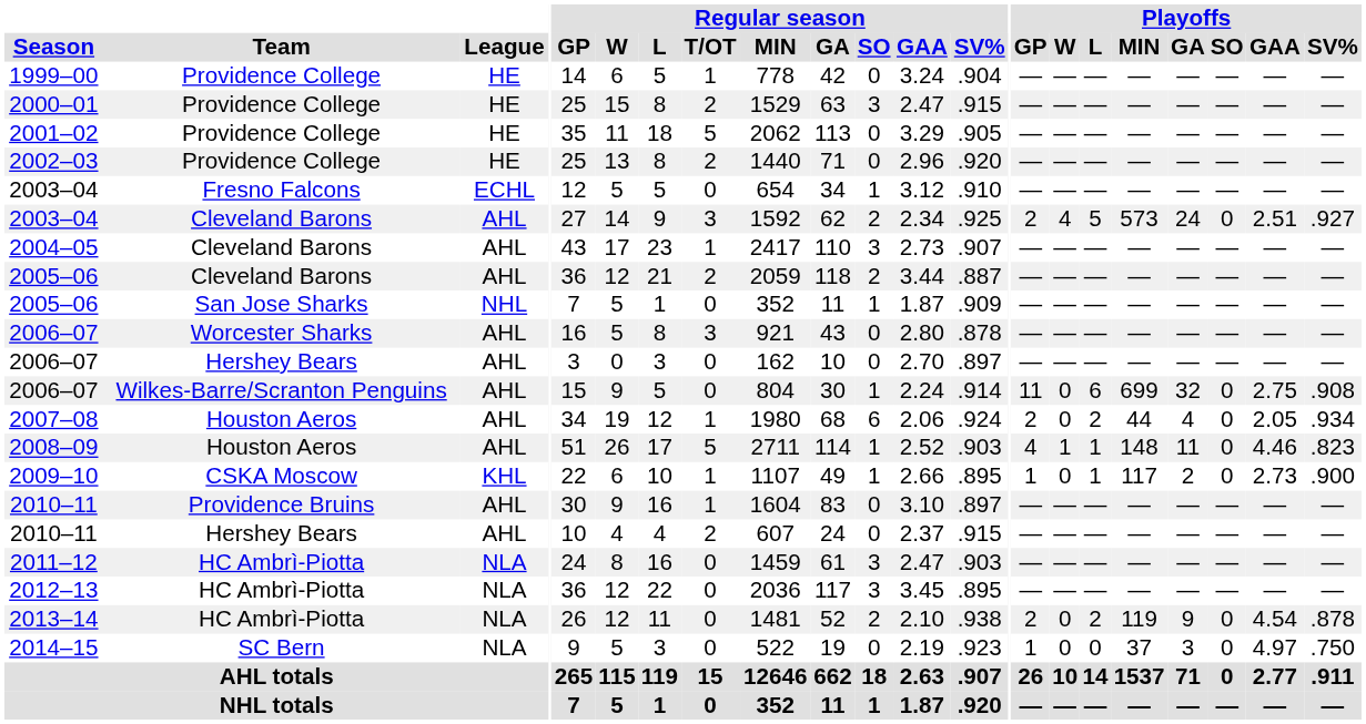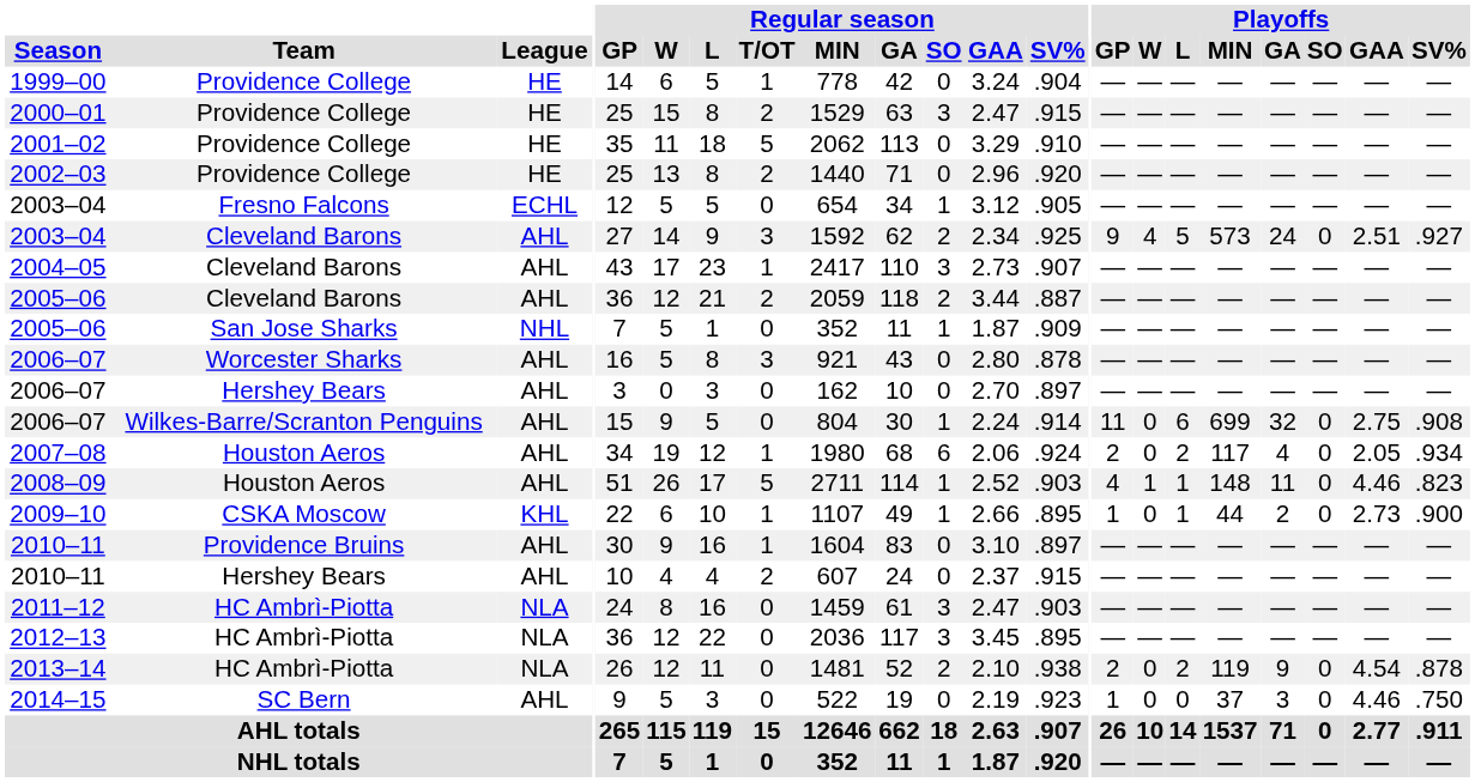2001–02 | Regular season / SV%: .905 -> .910
2003–04 / Fresno Falcons | Regular season / SV%: .910 -> .905
2003–04 / Cleveland Barons | Playoffs / GP: 2 -> 9
2007–08 | Playoffs / MIN: 44 -> 117
2009–10 | Playoffs / MIN: 117 -> 44
2014–15 | League: NLA -> AHL
2014–15 | Playoffs / GAA: 4.97 -> 4.46
